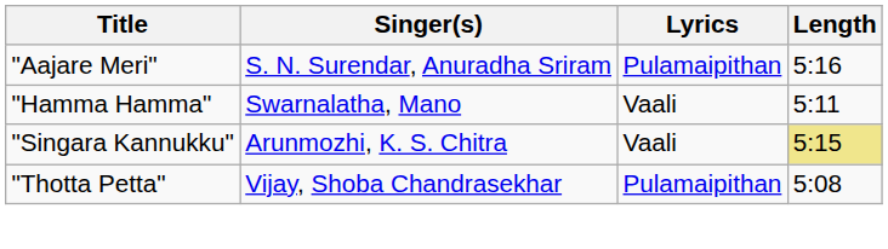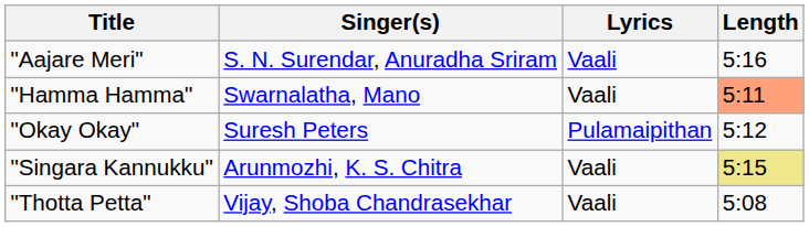"Aajare Meri" | Lyrics: Pulamaipithan -> Vaali
"Hamma Hamma" | Length: no background -> lightsalmon background
+ row: "Okay Okay" | Suresh Peters | Pulamaipithan | 5:12
"Thotta Petta" | Lyrics: Pulamaipithan -> Vaali
